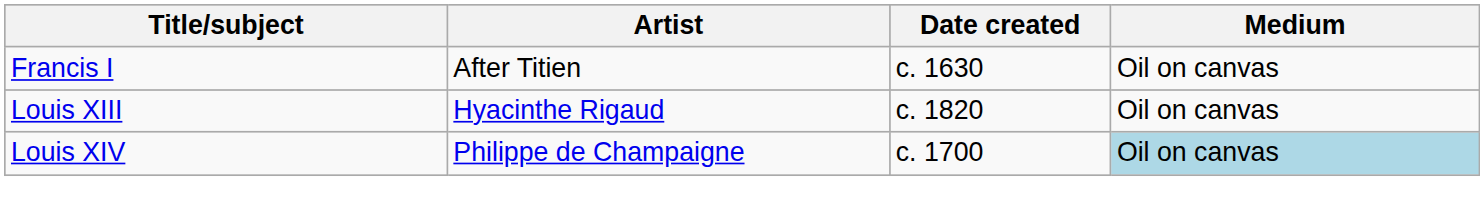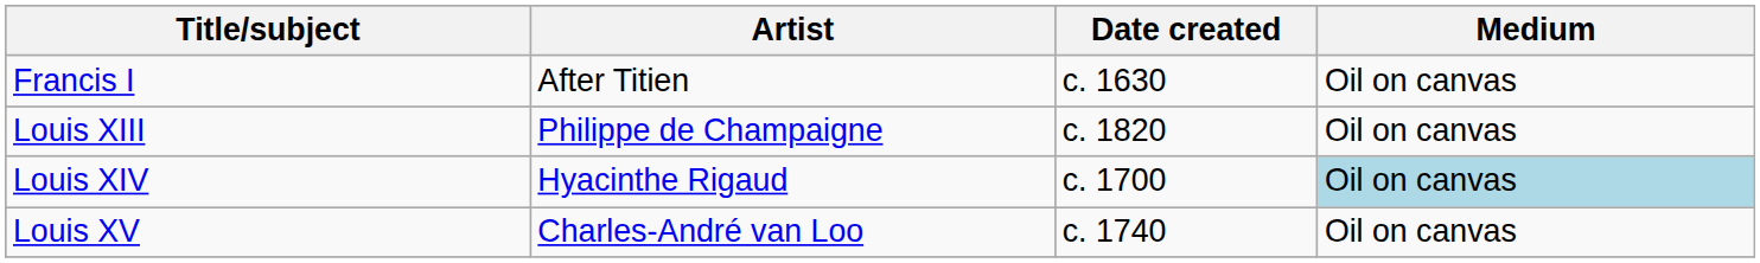Louis XIII | Artist: Hyacinthe Rigaud -> Philippe de Champaigne
Louis XIV | Artist: Philippe de Champaigne -> Hyacinthe Rigaud
+ row: Louis XV | Charles-André van Loo | c. 1740 | Oil on canvas
